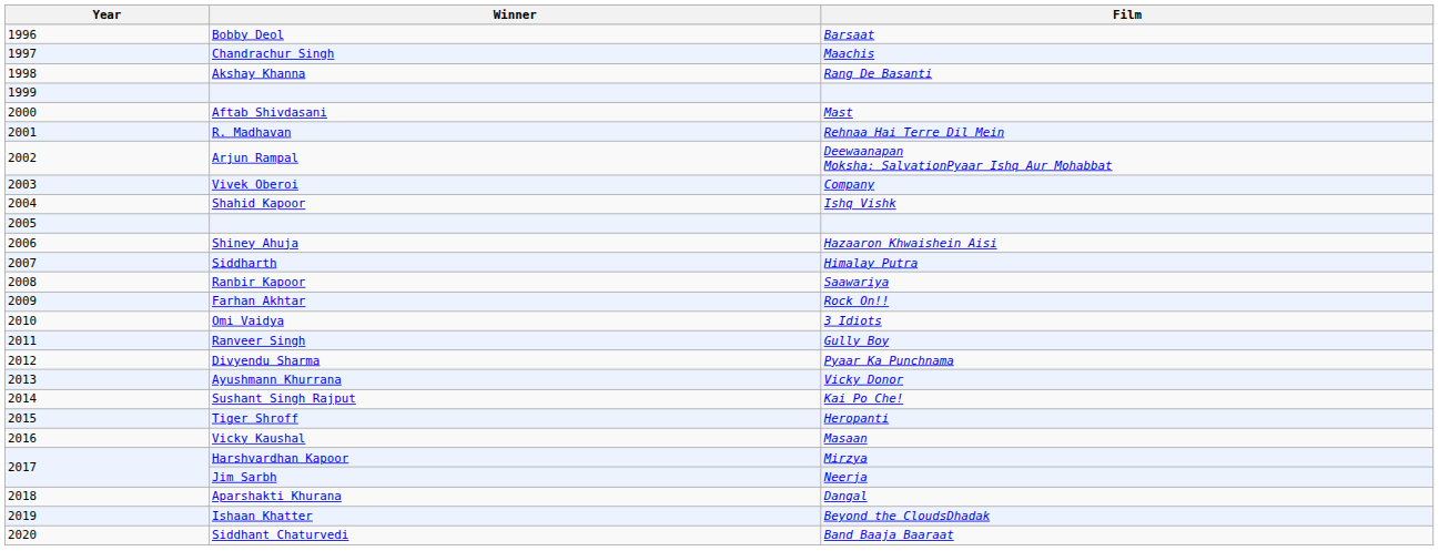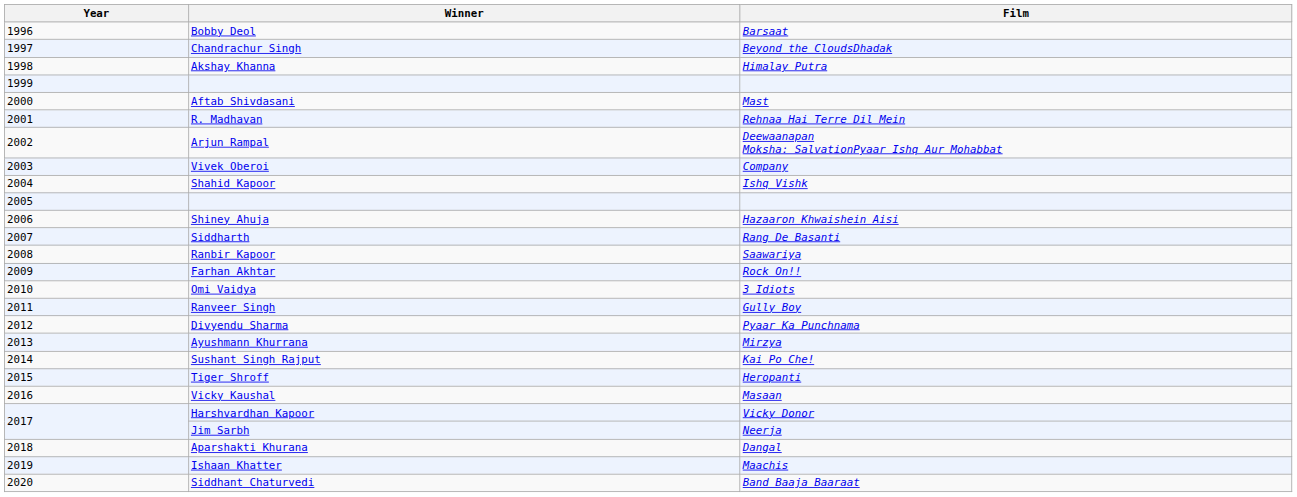Chandrachur Singh | Film: Maachis -> Beyond the CloudsDhadak
Akshay Khanna | Film: Rang De Basanti -> Himalay Putra
Siddharth | Film: Himalay Putra -> Rang De Basanti
Ayushmann Khurrana | Film: Vicky Donor -> Mirzya
Harshvardhan Kapoor | Film: Mirzya -> Vicky Donor
Ishaan Khatter | Film: Beyond the CloudsDhadak -> Maachis
